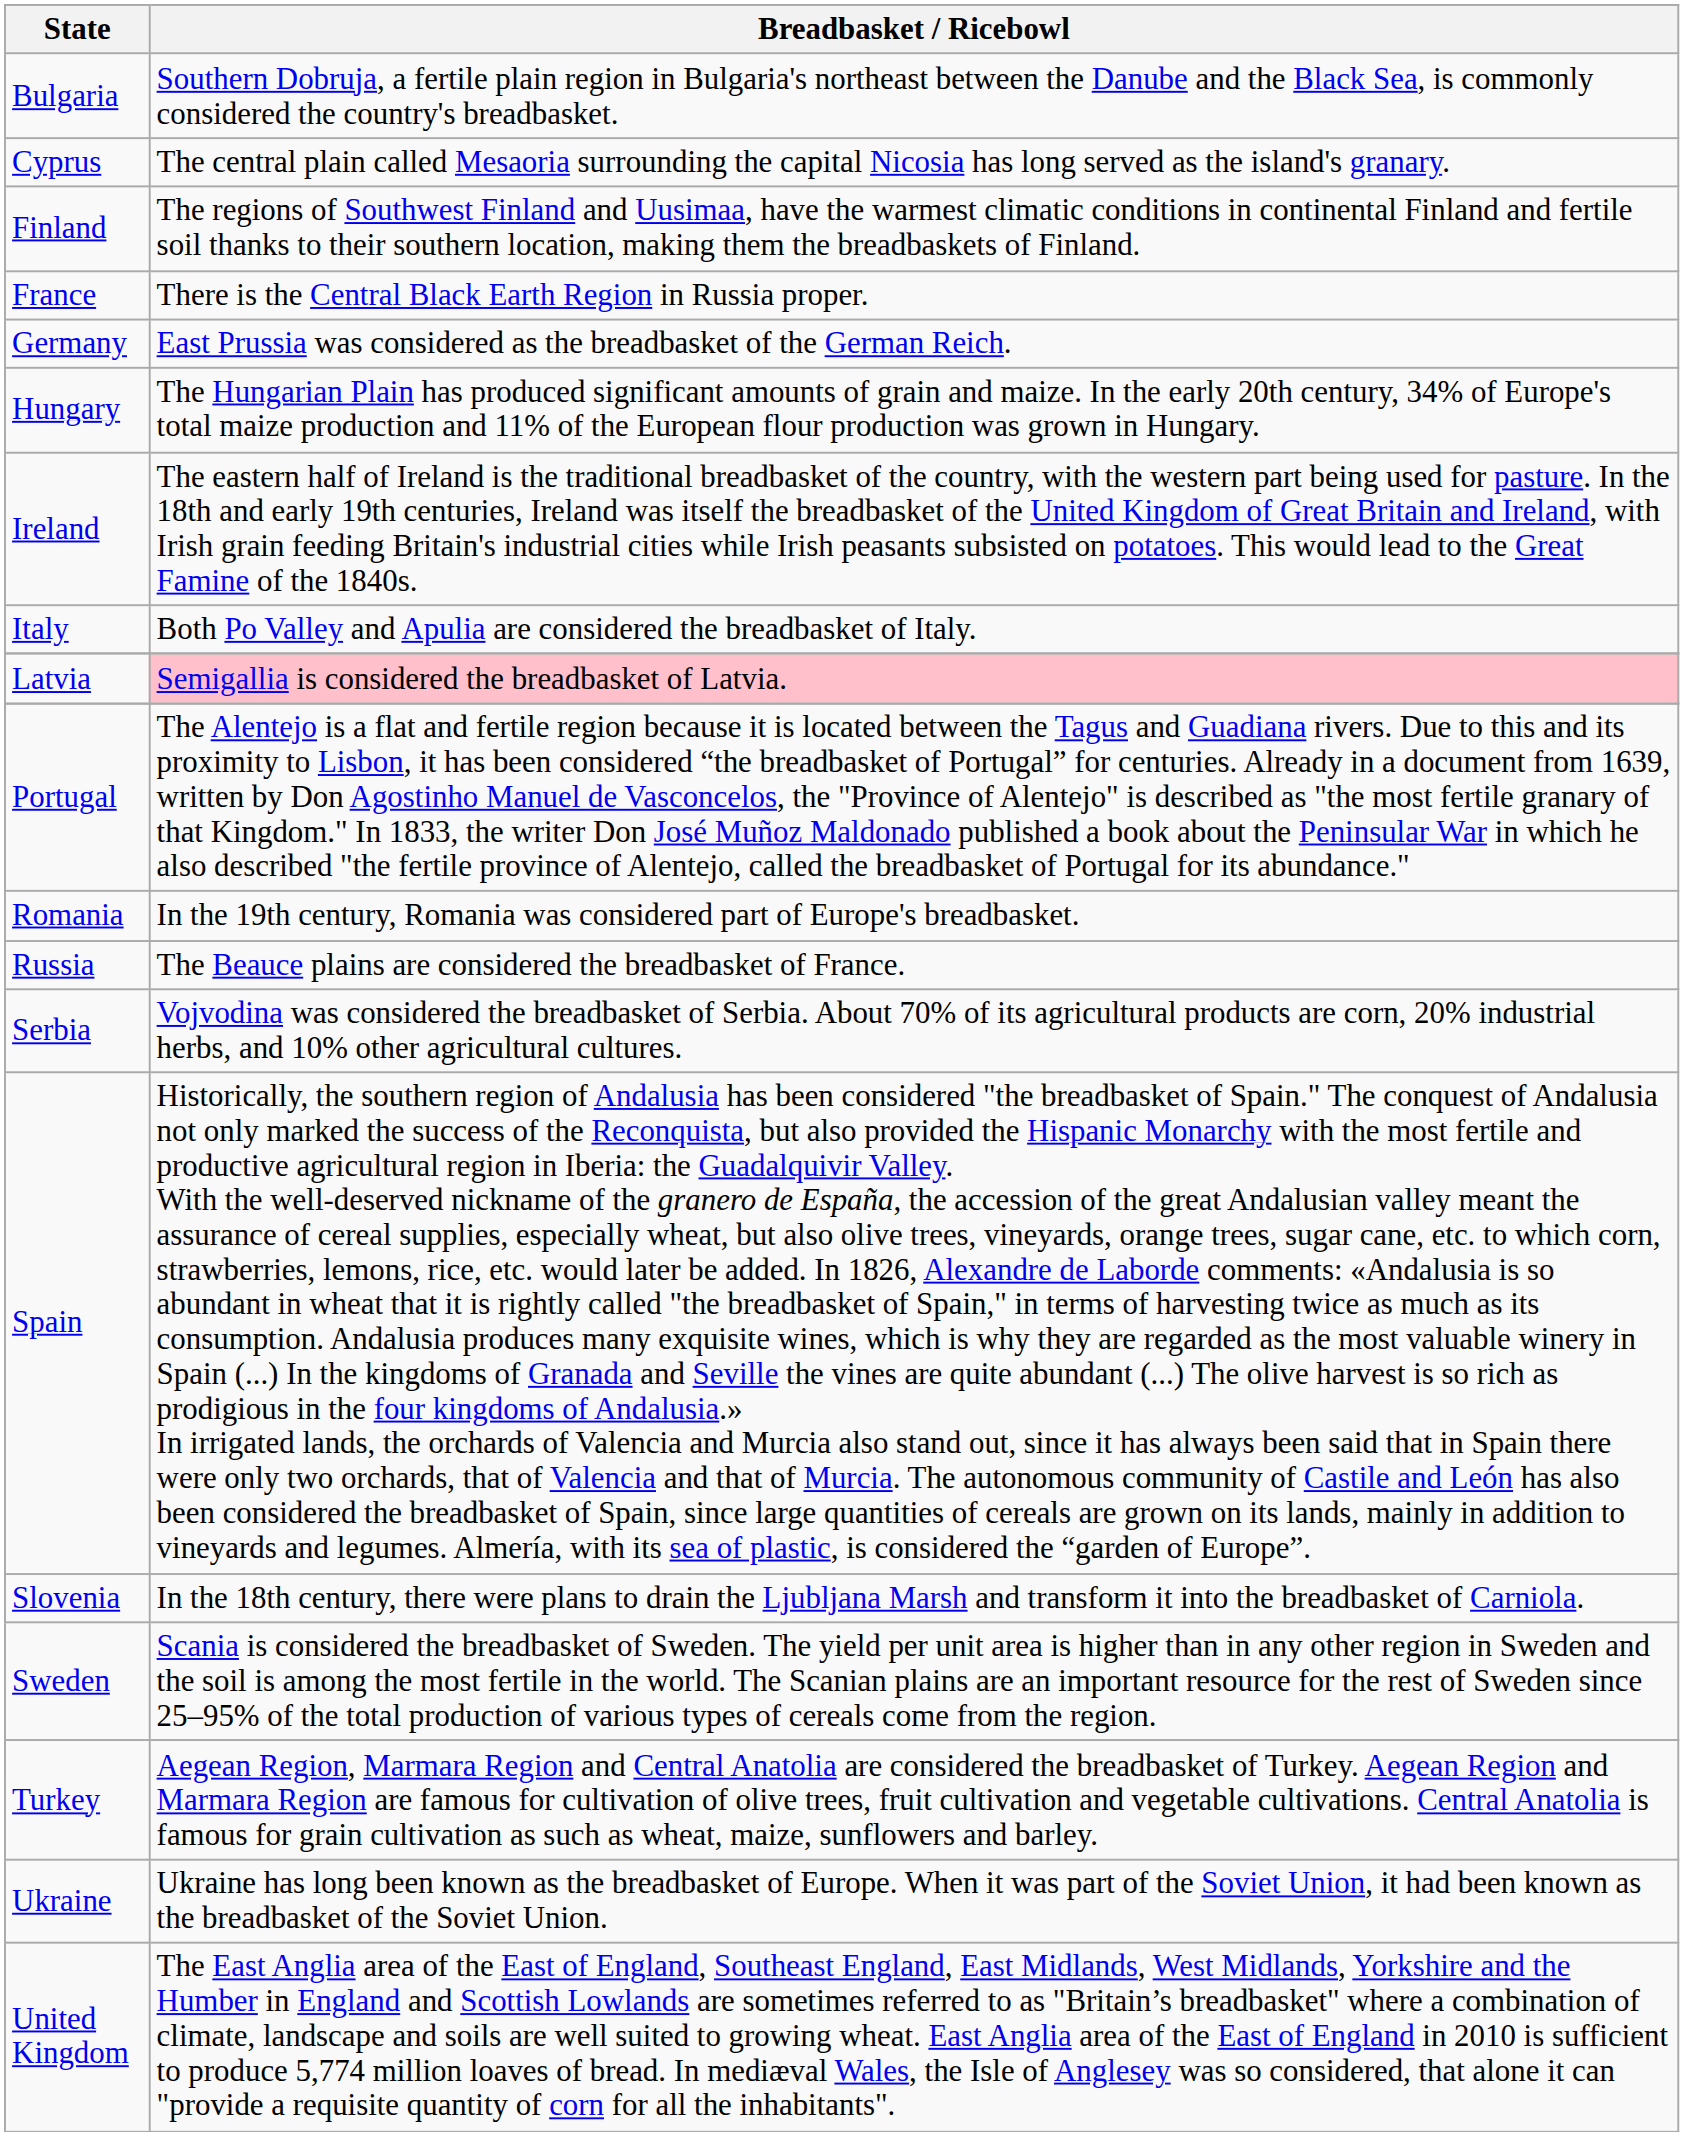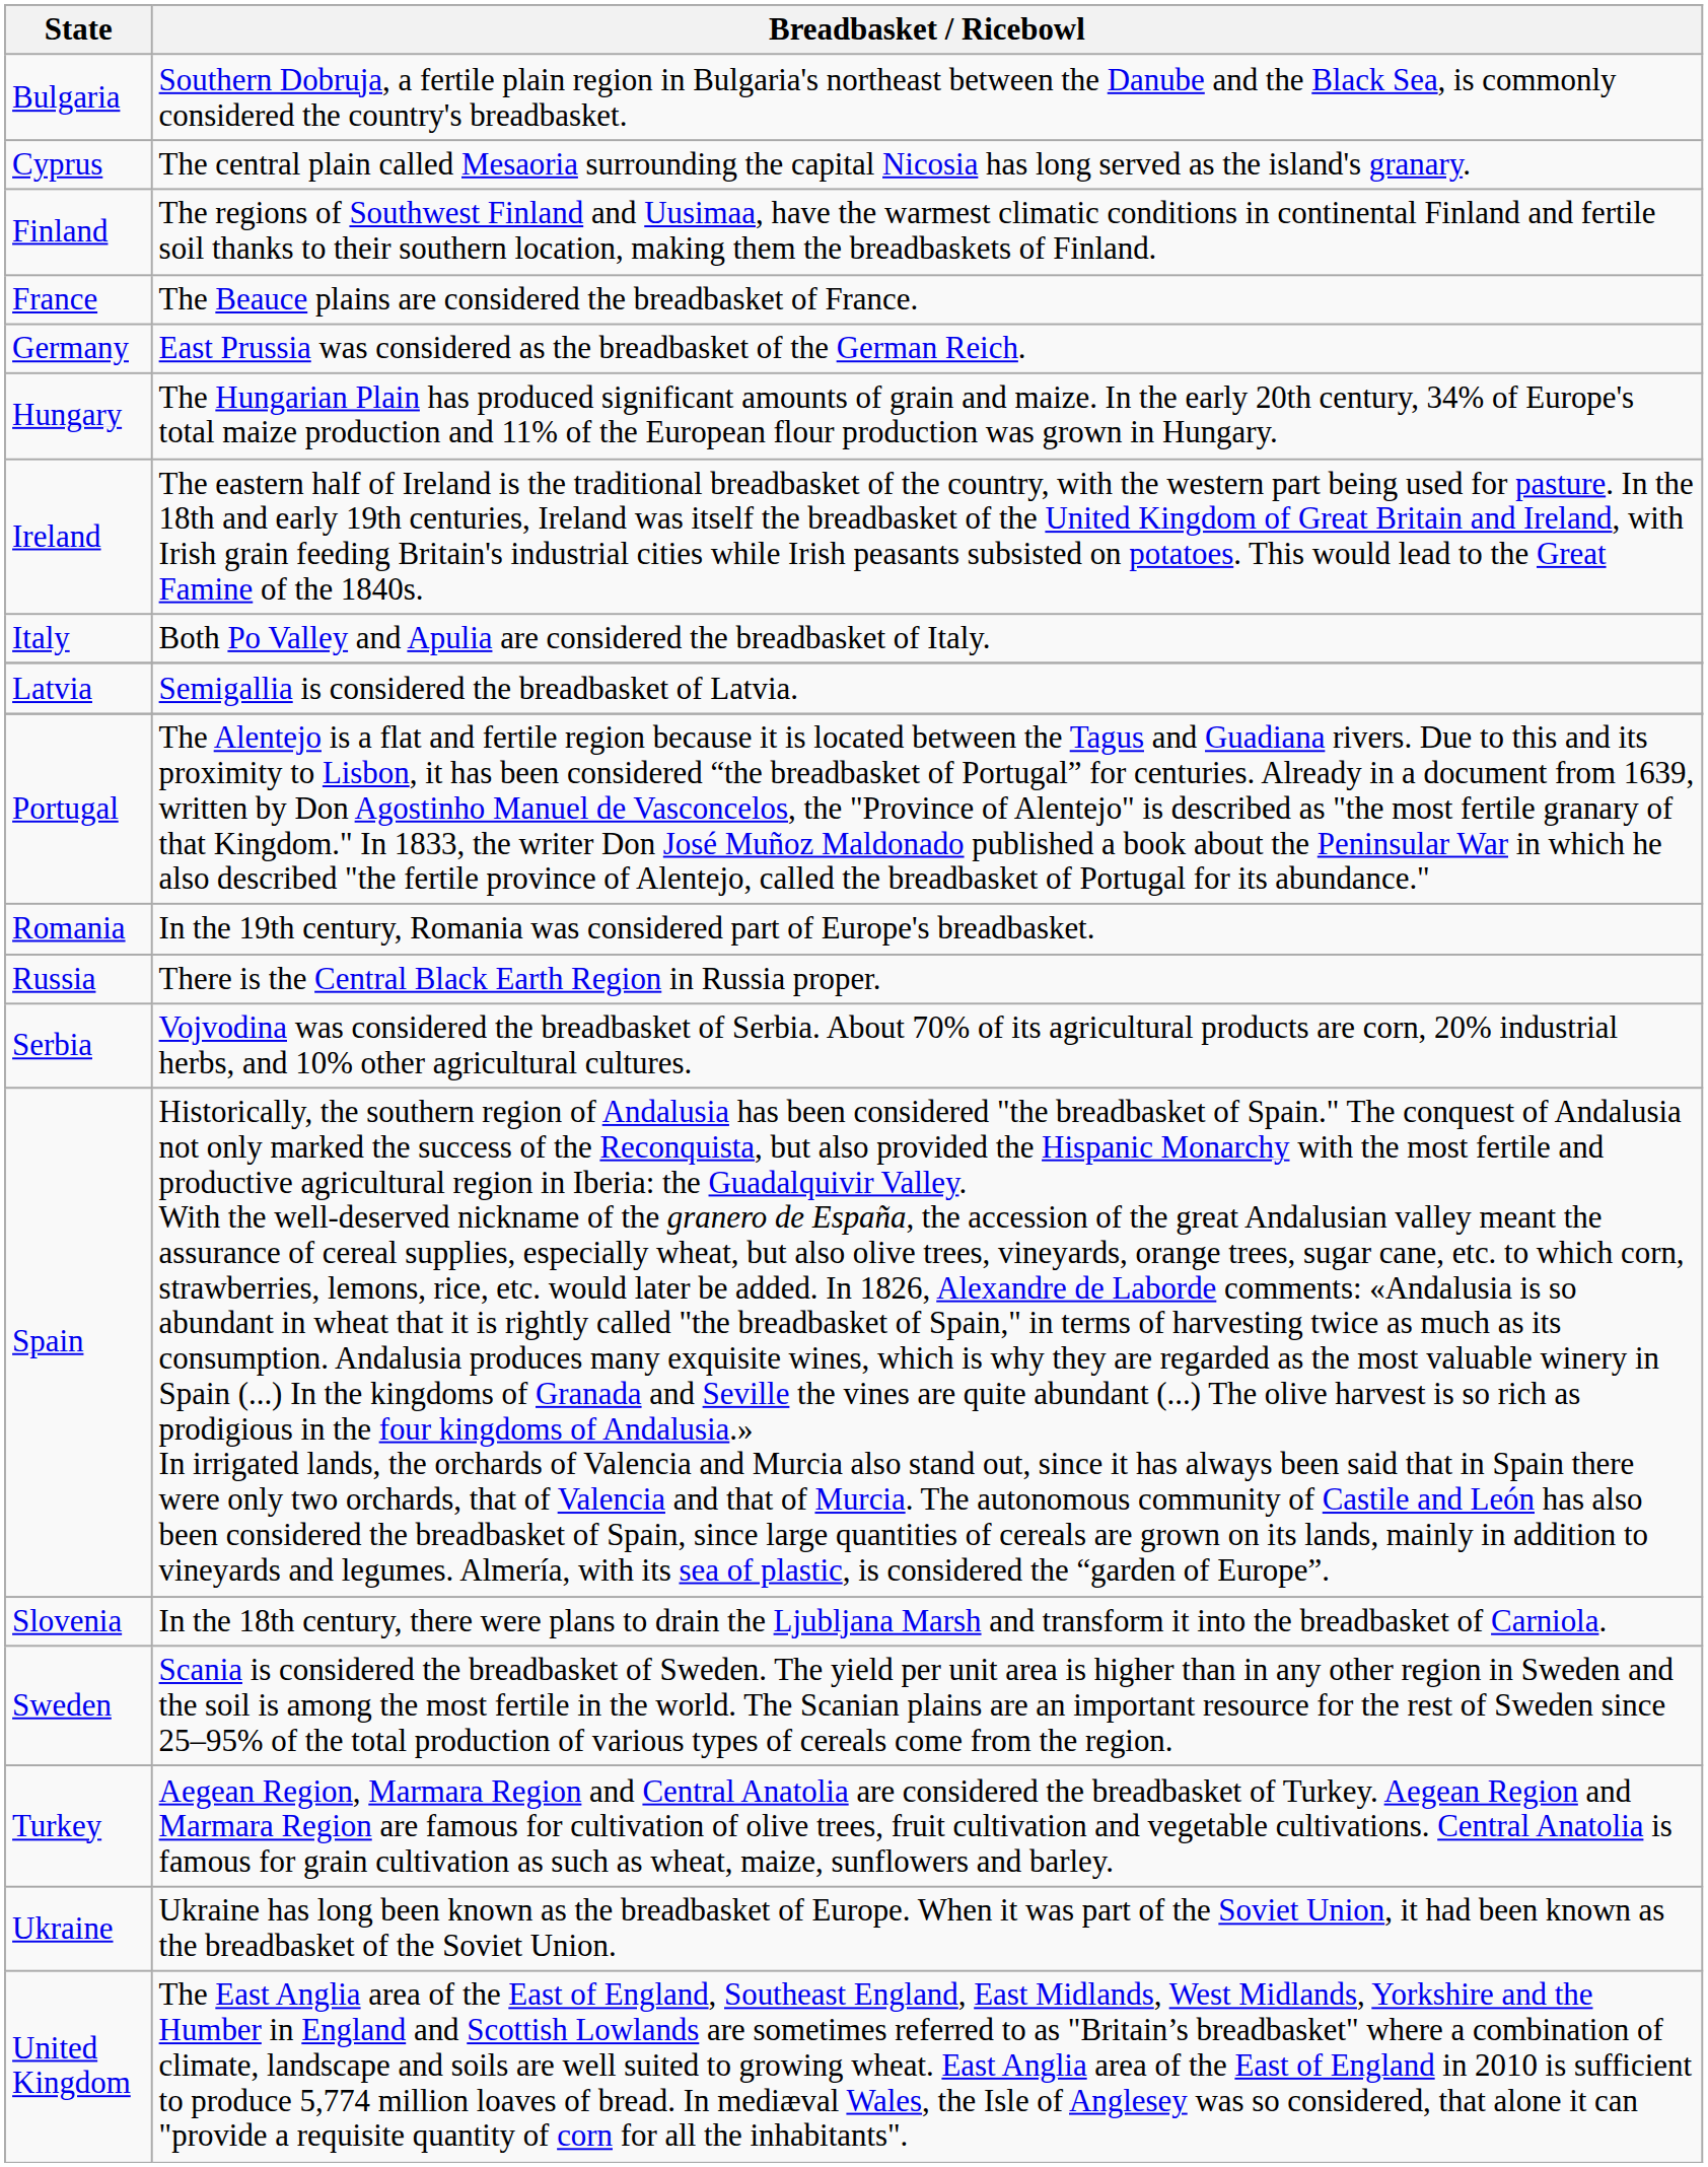France | Breadbasket / Ricebowl: There is the Central Black Earth Region in Russia proper. -> The Beauce plains are considered the breadbasket of France.
Latvia | Breadbasket / Ricebowl: pink background -> no background
Russia | Breadbasket / Ricebowl: The Beauce plains are considered the breadbasket of France. -> There is the Central Black Earth Region in Russia proper.
